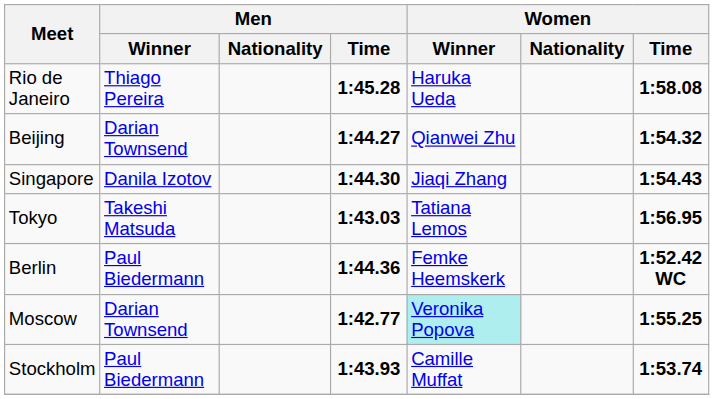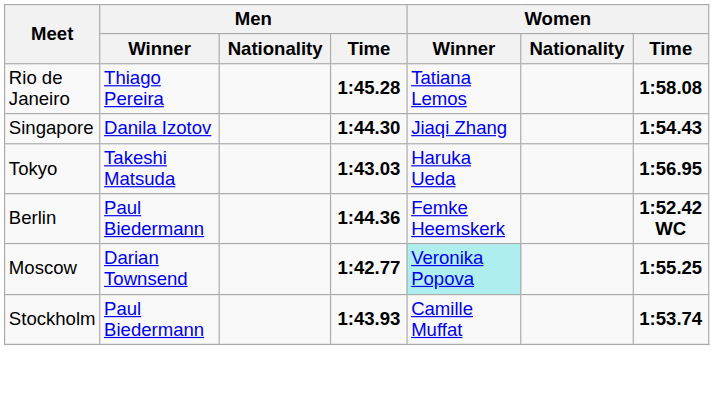Rio de Janeiro | Women / Winner: Haruka Ueda -> Tatiana Lemos
- row: Beijing | Darian Townsend | 1:44.27 | Qianwei Zhu | 1:54.32
Tokyo | Women / Winner: Tatiana Lemos -> Haruka Ueda
